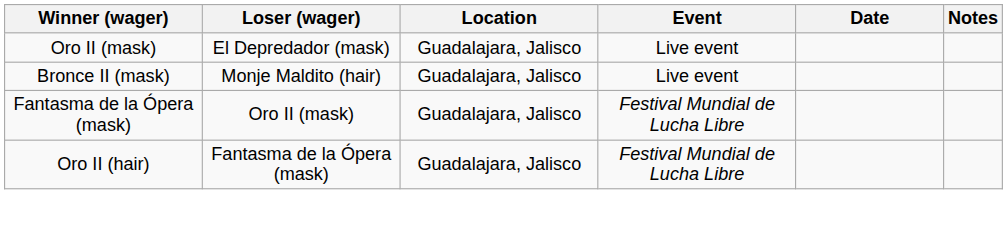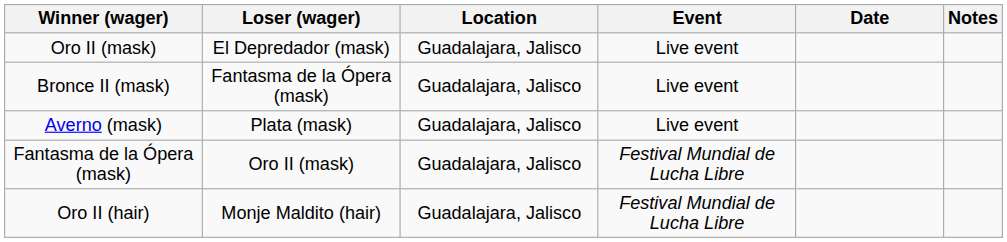Bronce II (mask) | Loser (wager): Monje Maldito (hair) -> Fantasma de la Ópera (mask)
+ row: Averno (mask) | Plata (mask) | Guadalajara, Jalisco | Live event
Oro II (hair) | Loser (wager): Fantasma de la Ópera (mask) -> Monje Maldito (hair)
